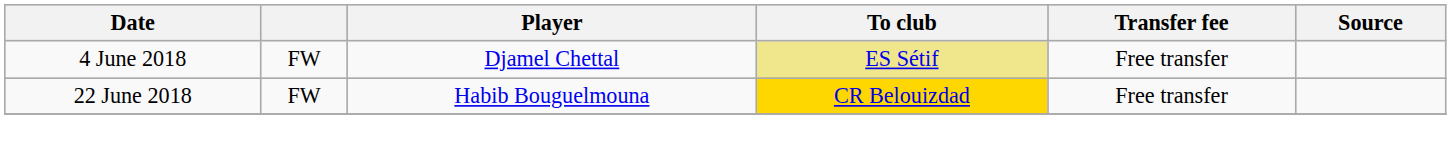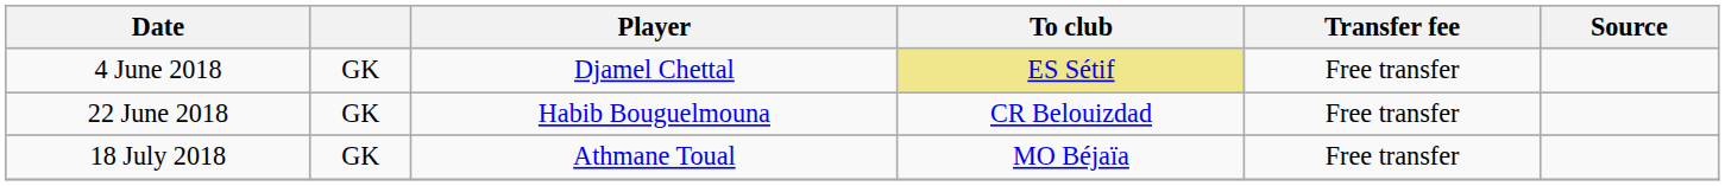4 June 2018 | column 2: FW -> GK
22 June 2018 | column 2: FW -> GK
22 June 2018 | To club: gold background -> no background
+ row: 18 July 2018 | GK | Athmane Toual | MO Béjaïa | Free transfer
